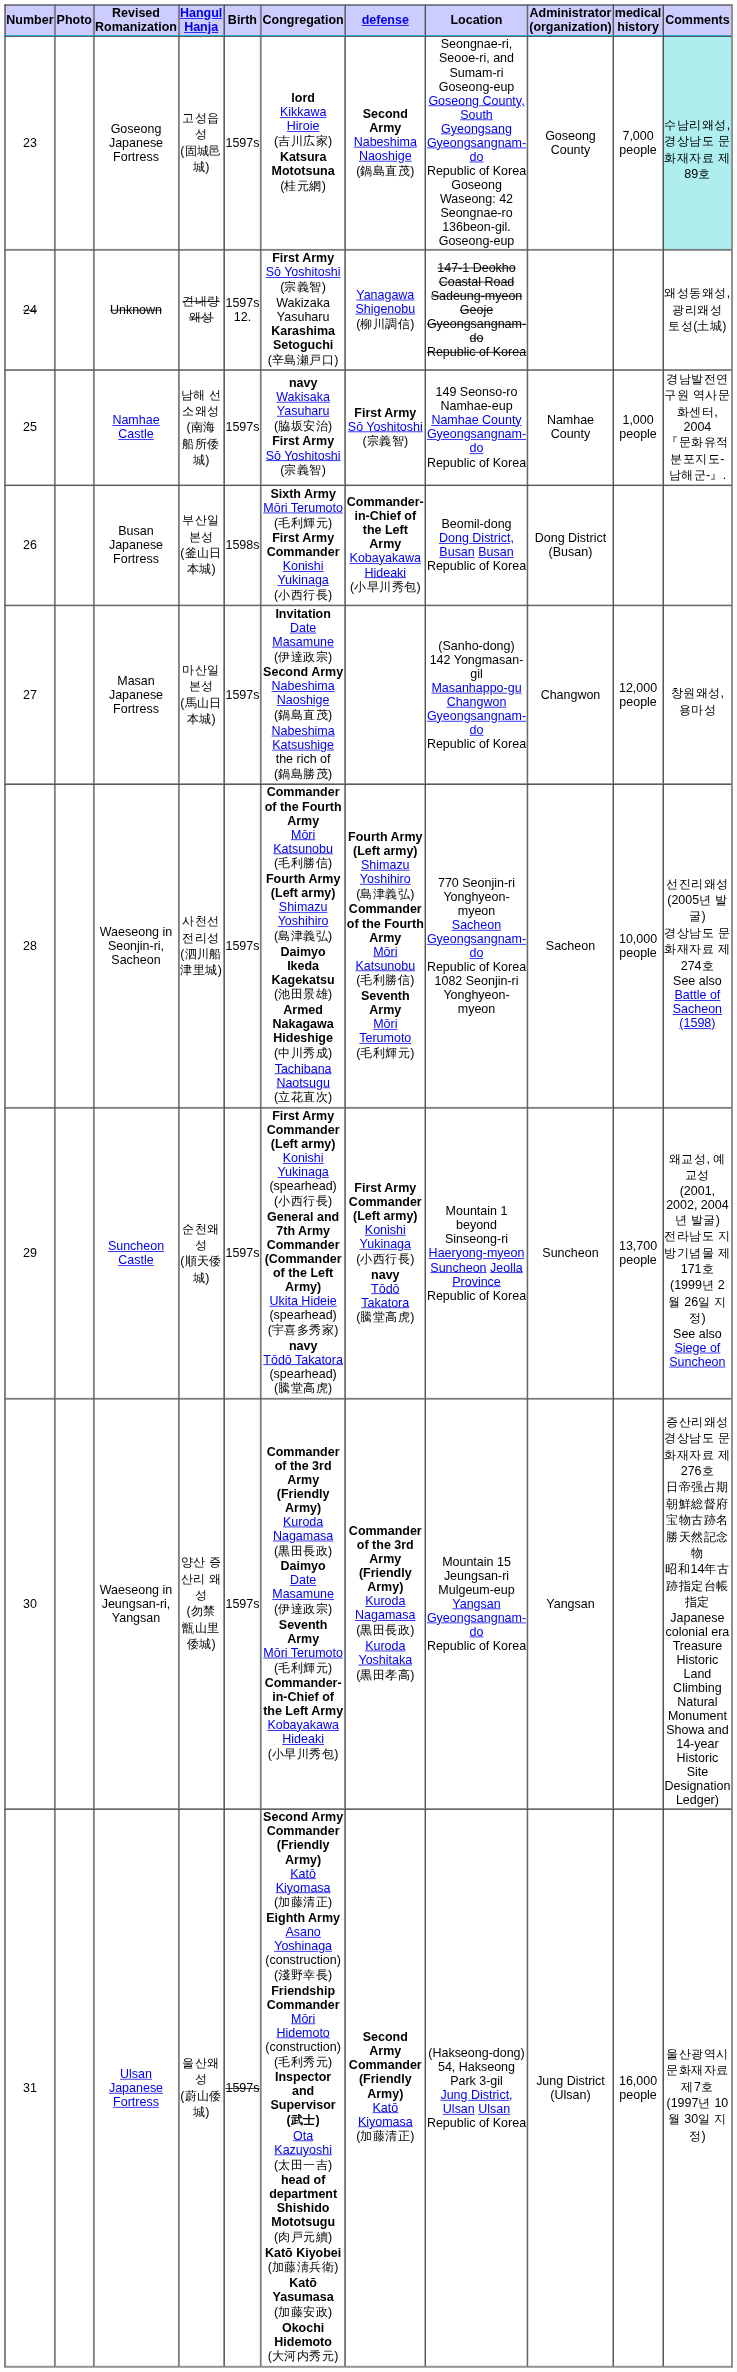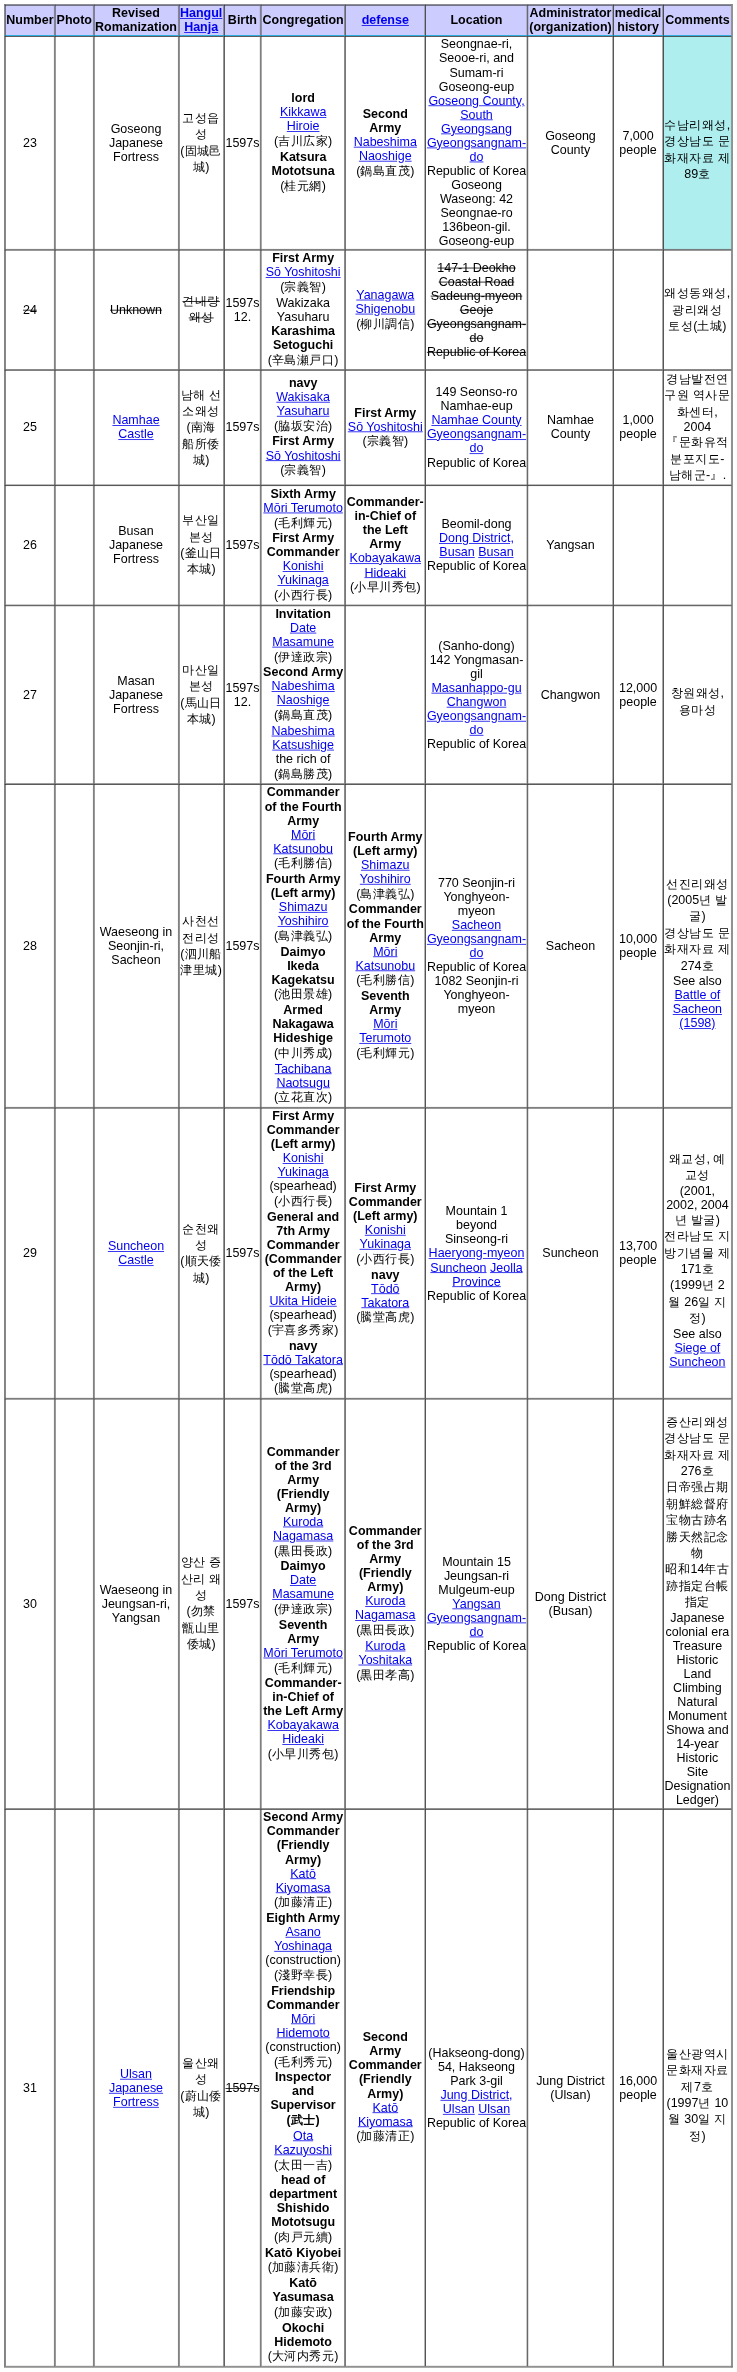Busan Japanese Fortress | Birth: 1598s -> 1597s
Busan Japanese Fortress | Administrator (organization): Dong District (Busan) -> Yangsan
Masan Japanese Fortress | Birth: 1597s -> 1597s 12.
Waeseong in Jeungsan-ri, Yangsan | Administrator (organization): Yangsan -> Dong District (Busan)
